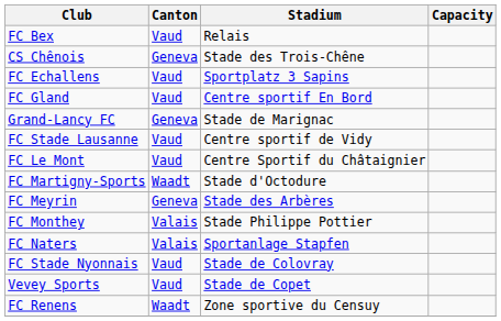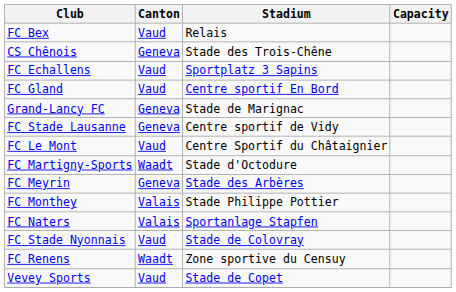FC Stade Lausanne | Canton: Vaud -> Geneva
rows swapped: FC Renens <-> Vevey Sports
